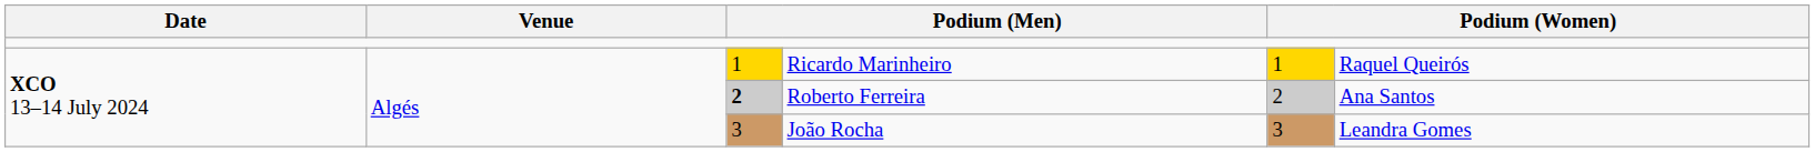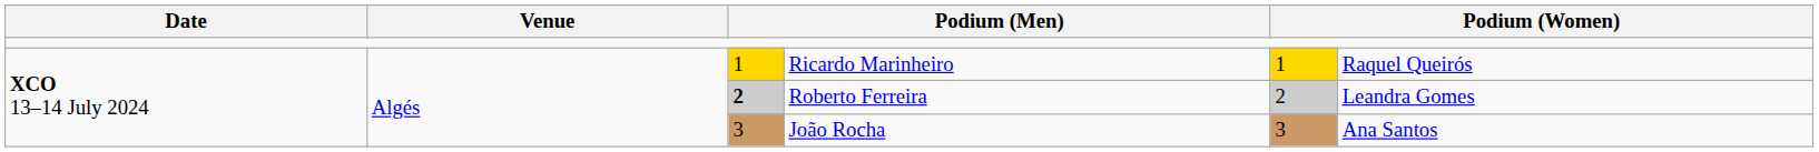Roberto Ferreira | column 6: Ana Santos -> Leandra Gomes
João Rocha | column 6: Leandra Gomes -> Ana Santos
